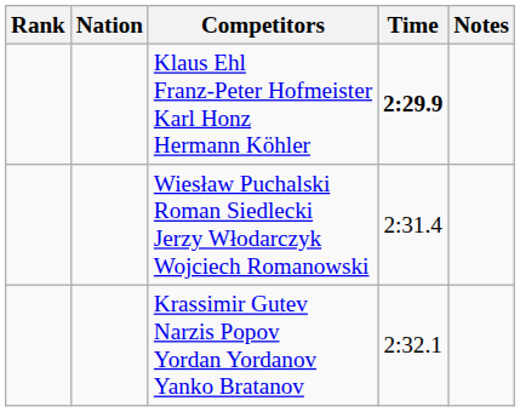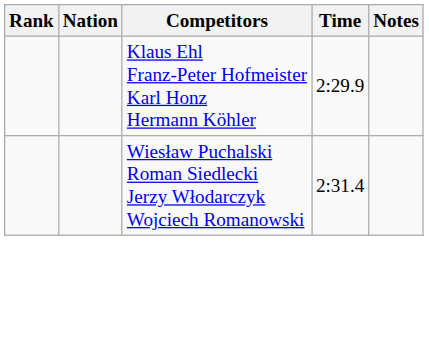Klaus Ehl Franz-Peter Hofmeister Karl Honz Hermann Köhler | Time: bold -> normal
- row: Krassimir Gutev Narzis Popov Yordan Yordanov Yanko Bratanov | 2:32.1
